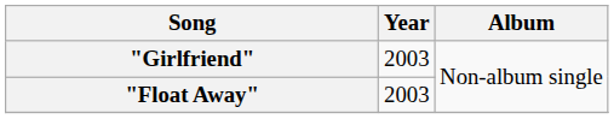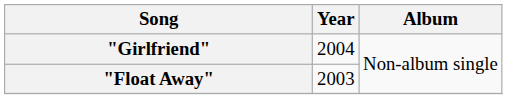"Girlfriend" | Year: 2003 -> 2004
